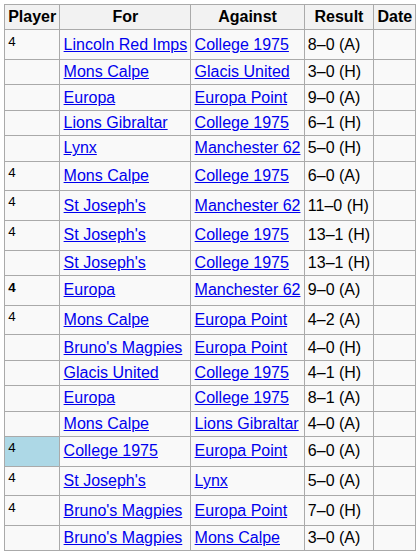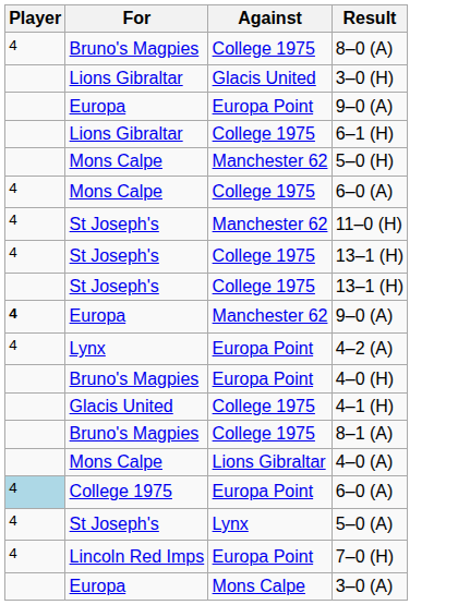- column: Date
8–0 (A) | For: Lincoln Red Imps -> Bruno's Magpies
3–0 (H) | For: Mons Calpe -> Lions Gibraltar
5–0 (H) | For: Lynx -> Mons Calpe
4–2 (A) | For: Mons Calpe -> Lynx
8–1 (A) | For: Europa -> Bruno's Magpies
7–0 (H) | For: Bruno's Magpies -> Lincoln Red Imps
3–0 (A) | For: Bruno's Magpies -> Europa
